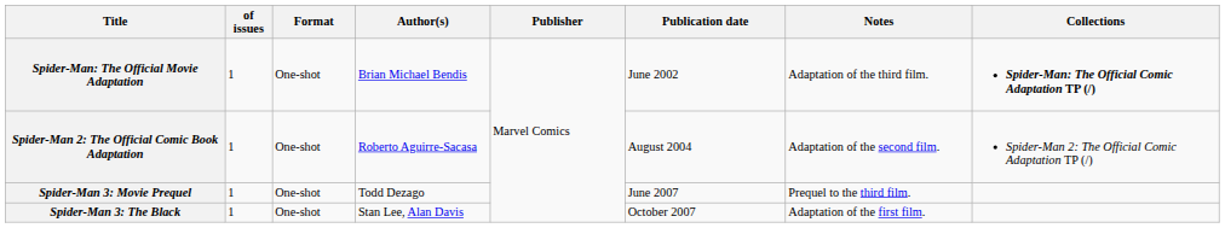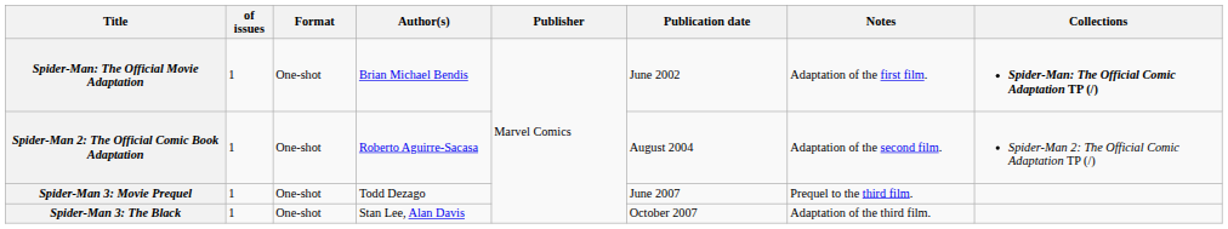Spider-Man: The Official Movie Adaptation | Notes: Adaptation of the third film. -> Adaptation of the first film.
Spider-Man 3: The Black | Notes: Adaptation of the first film. -> Adaptation of the third film.
